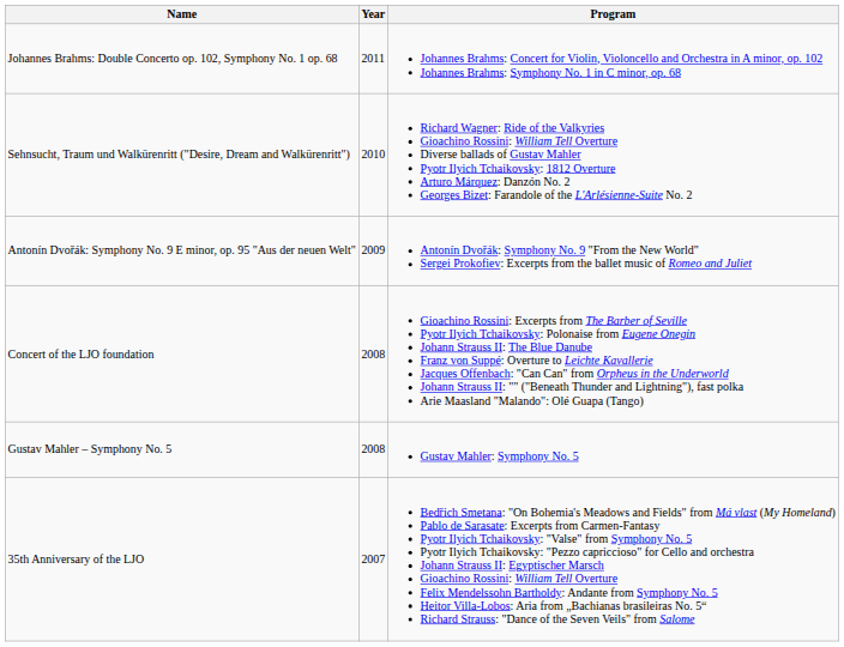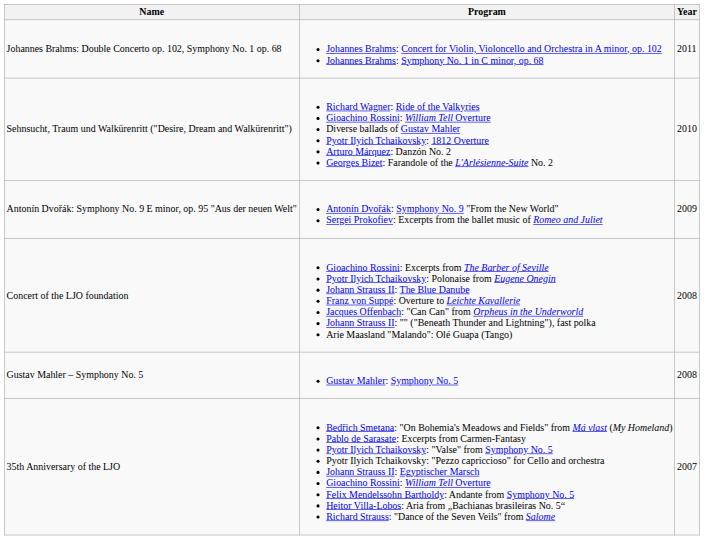columns swapped: Year <-> Program
